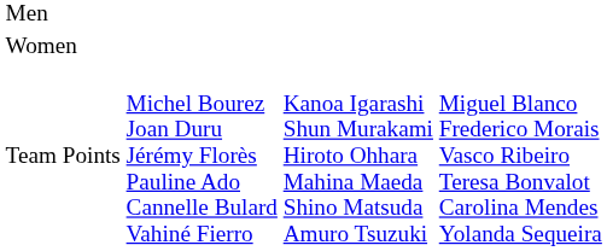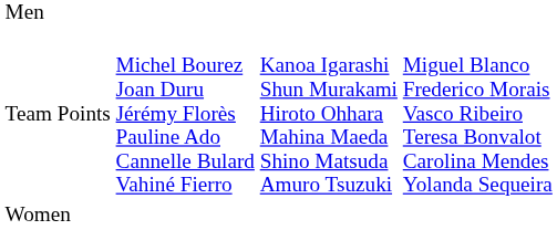rows swapped: Women <-> Team Points
